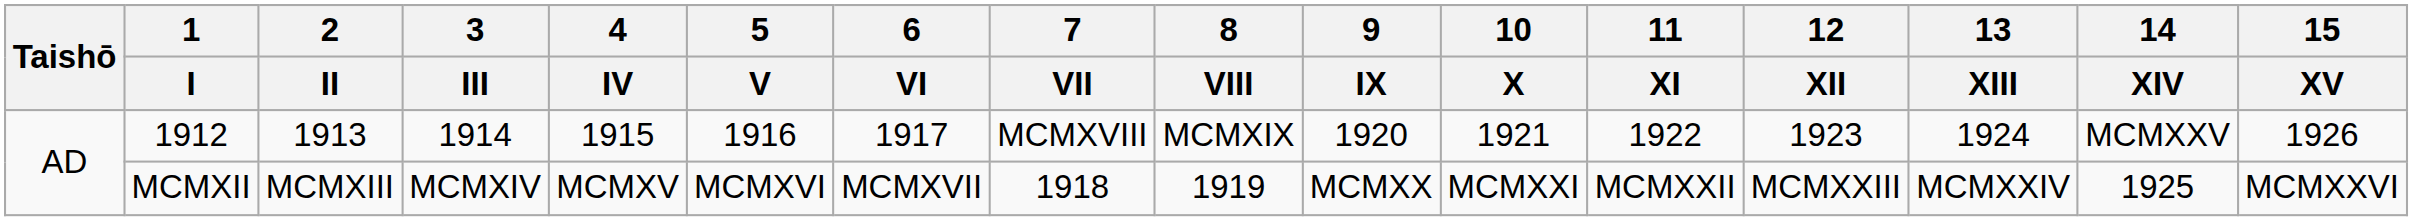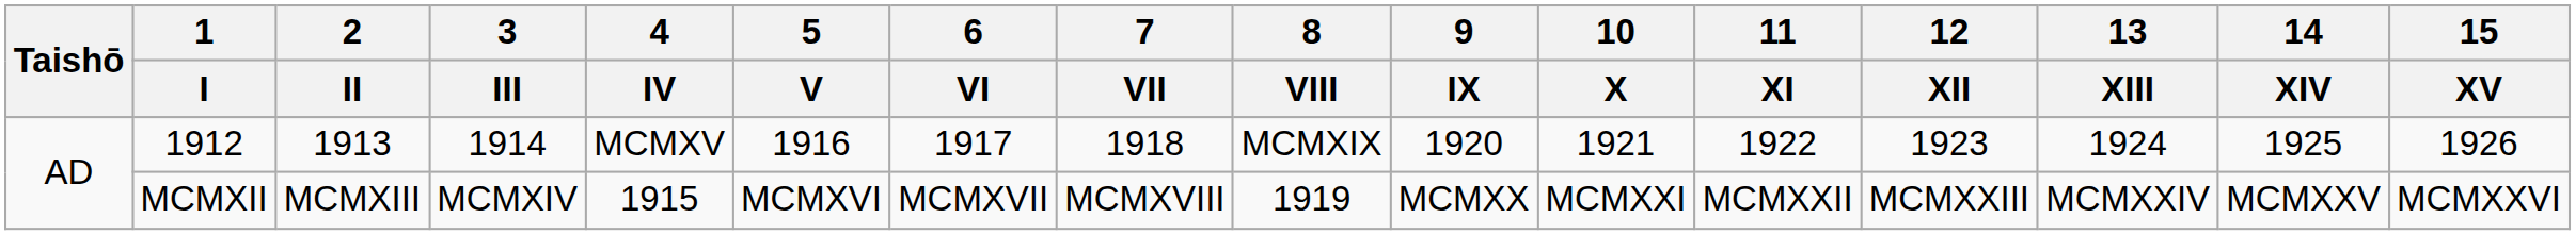1912 | 4 / IV: 1915 -> MCMXV
1912 | 7 / VII: MCMXVIII -> 1918
1912 | 14 / XIV: MCMXXV -> 1925
MCMXII | 4 / IV: MCMXV -> 1915
MCMXII | 7 / VII: 1918 -> MCMXVIII
MCMXII | 14 / XIV: 1925 -> MCMXXV
